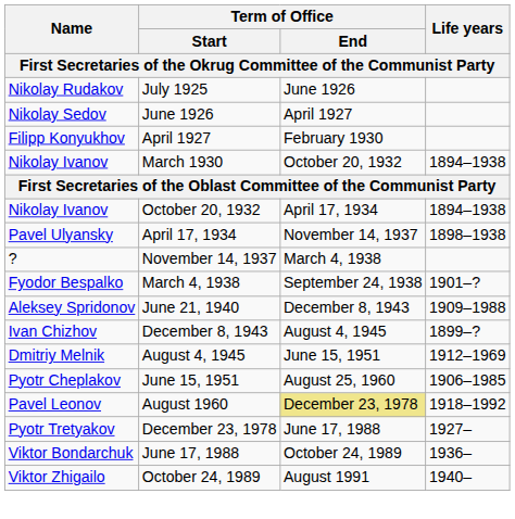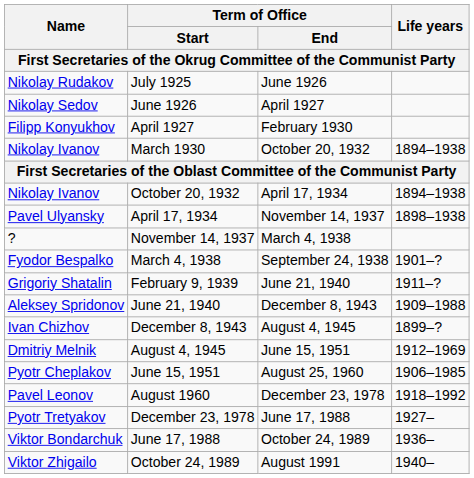+ row: Grigoriy Shatalin | February 9, 1939 | June 21, 1940 | 1911–?
August 1960 | Term of Office / End: khaki background -> no background
